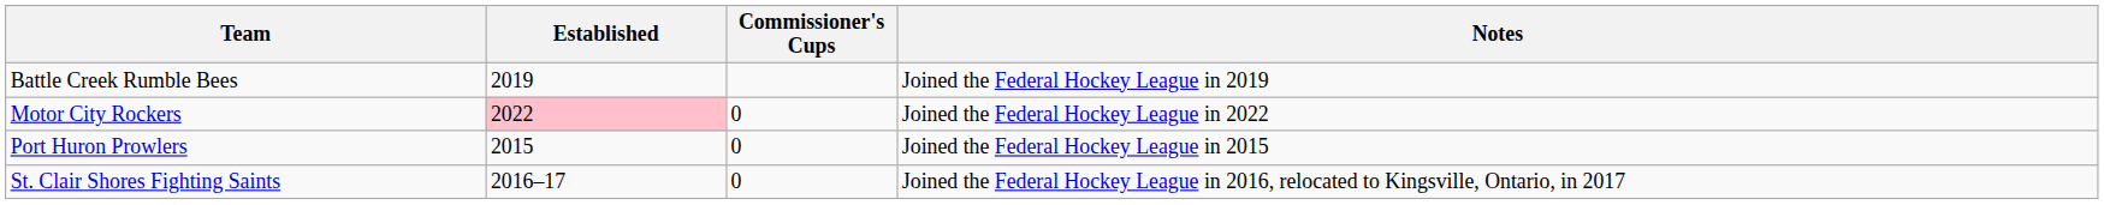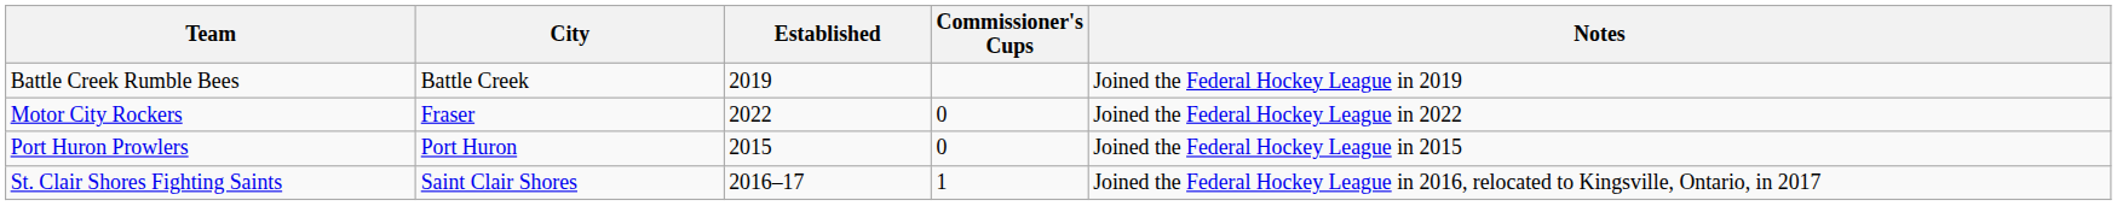+ column: City | Battle Creek | Fraser | Port Huron | Saint Clair Shores
Motor City Rockers | Established: pink background -> no background
St. Clair Shores Fighting Saints | Commissioner's Cups: 0 -> 1
